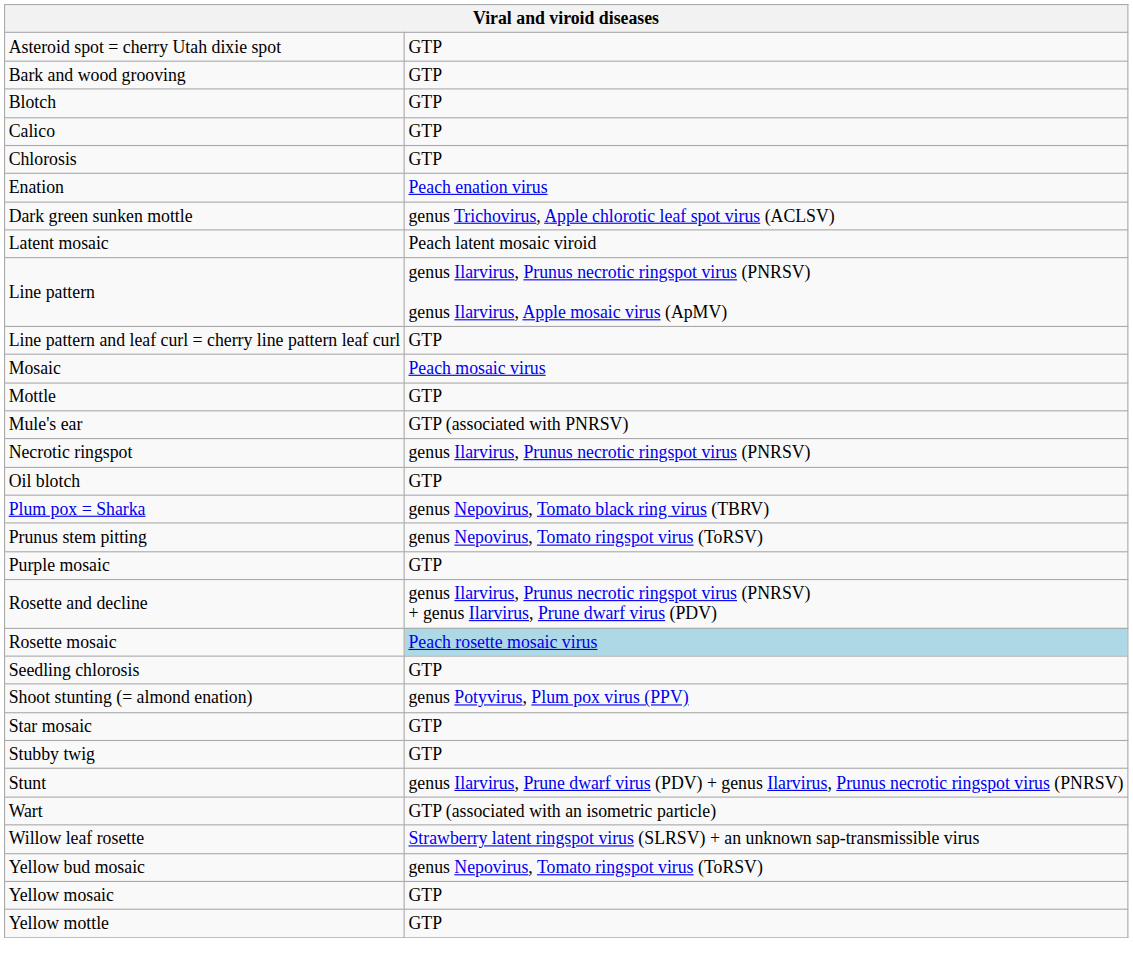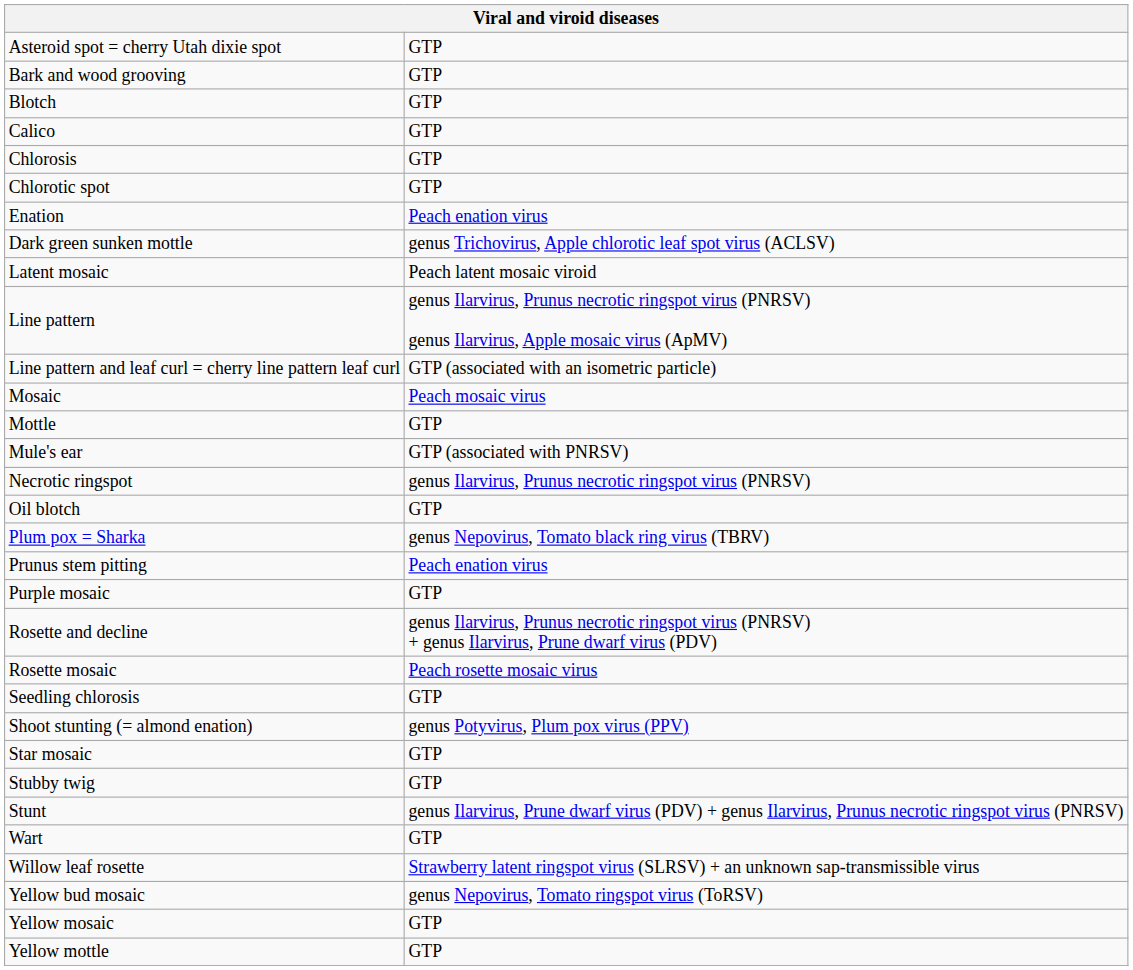+ row: Chlorotic spot | GTP
Line pattern and leaf curl = cherry line pattern leaf curl | column 2: GTP -> GTP (associated with an isometric particle)
Prunus stem pitting | column 2: genus Nepovirus, Tomato ringspot virus (ToRSV) -> Peach enation virus
Rosette mosaic | column 2: lightblue background -> no background
Wart | column 2: GTP (associated with an isometric particle) -> GTP
